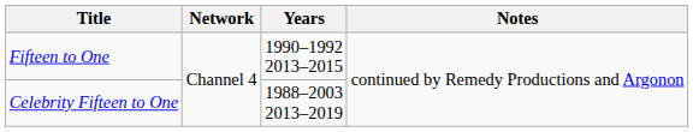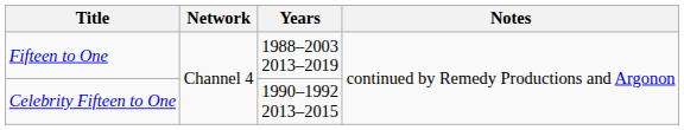Fifteen to One | Years: 1990–1992 2013–2015 -> 1988–2003 2013–2019
Celebrity Fifteen to One | Years: 1988–2003 2013–2019 -> 1990–1992 2013–2015
